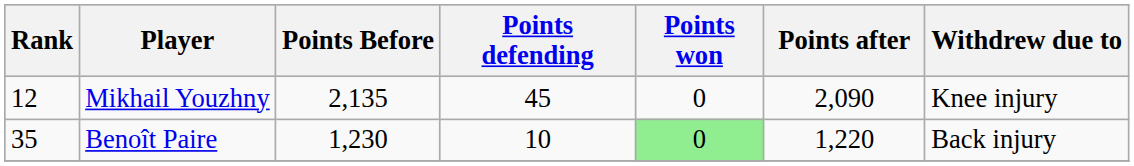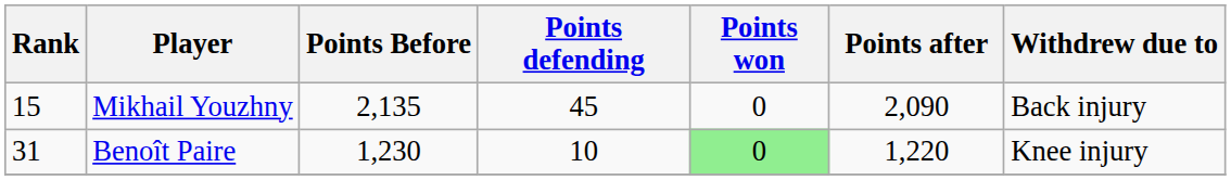Mikhail Youzhny | Rank: 12 -> 15
Mikhail Youzhny | Withdrew due to: Knee injury -> Back injury
Benoît Paire | Rank: 35 -> 31
Benoît Paire | Withdrew due to: Back injury -> Knee injury
